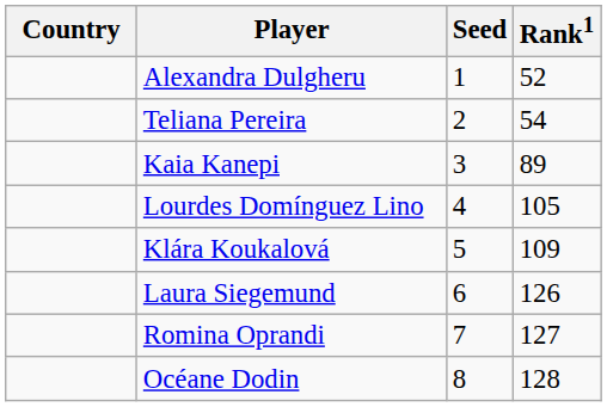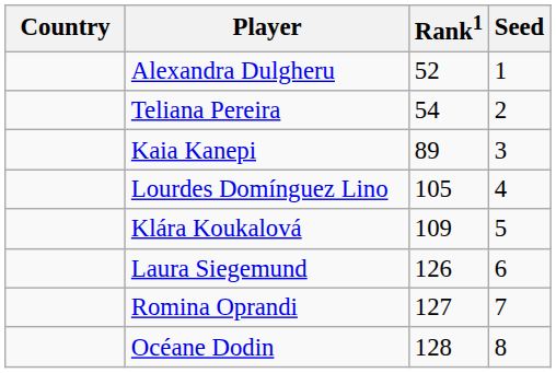columns swapped: Rank1 <-> Seed
